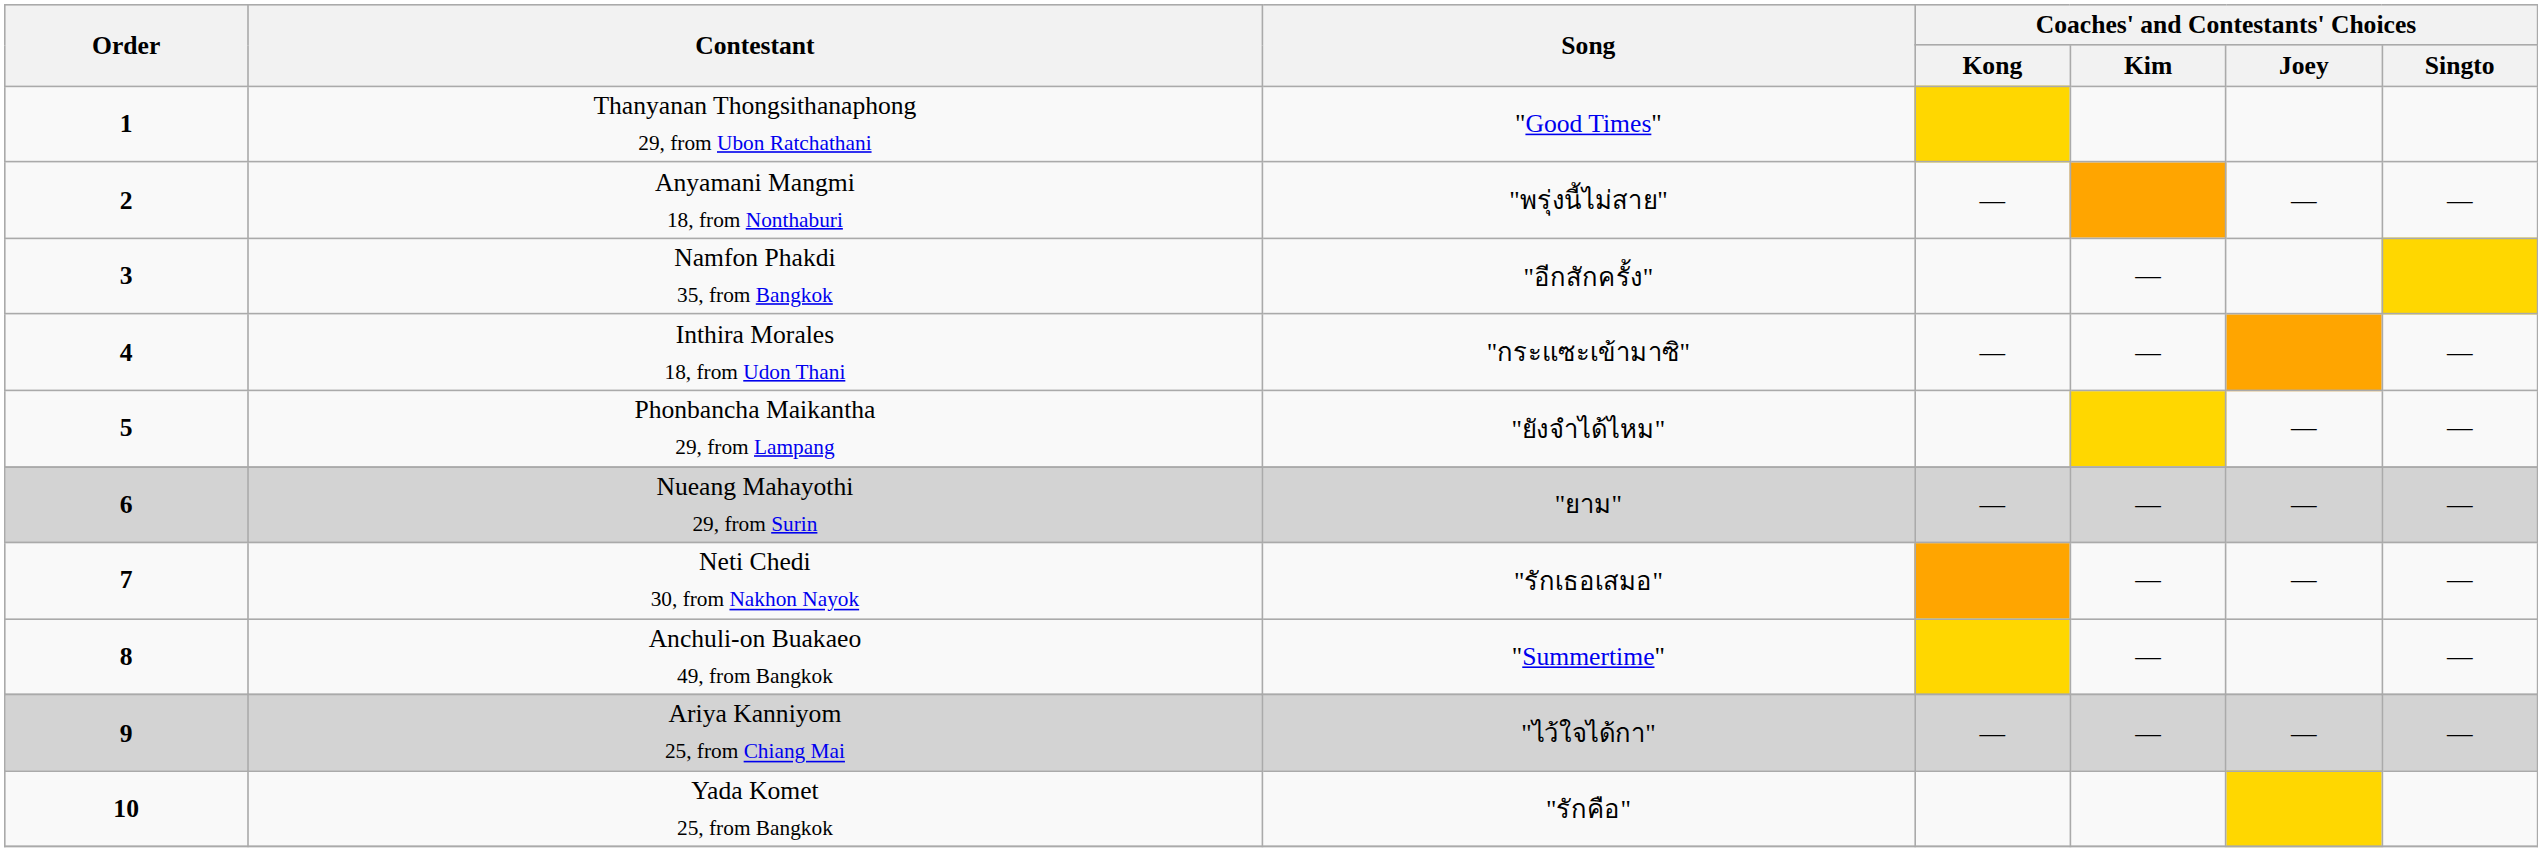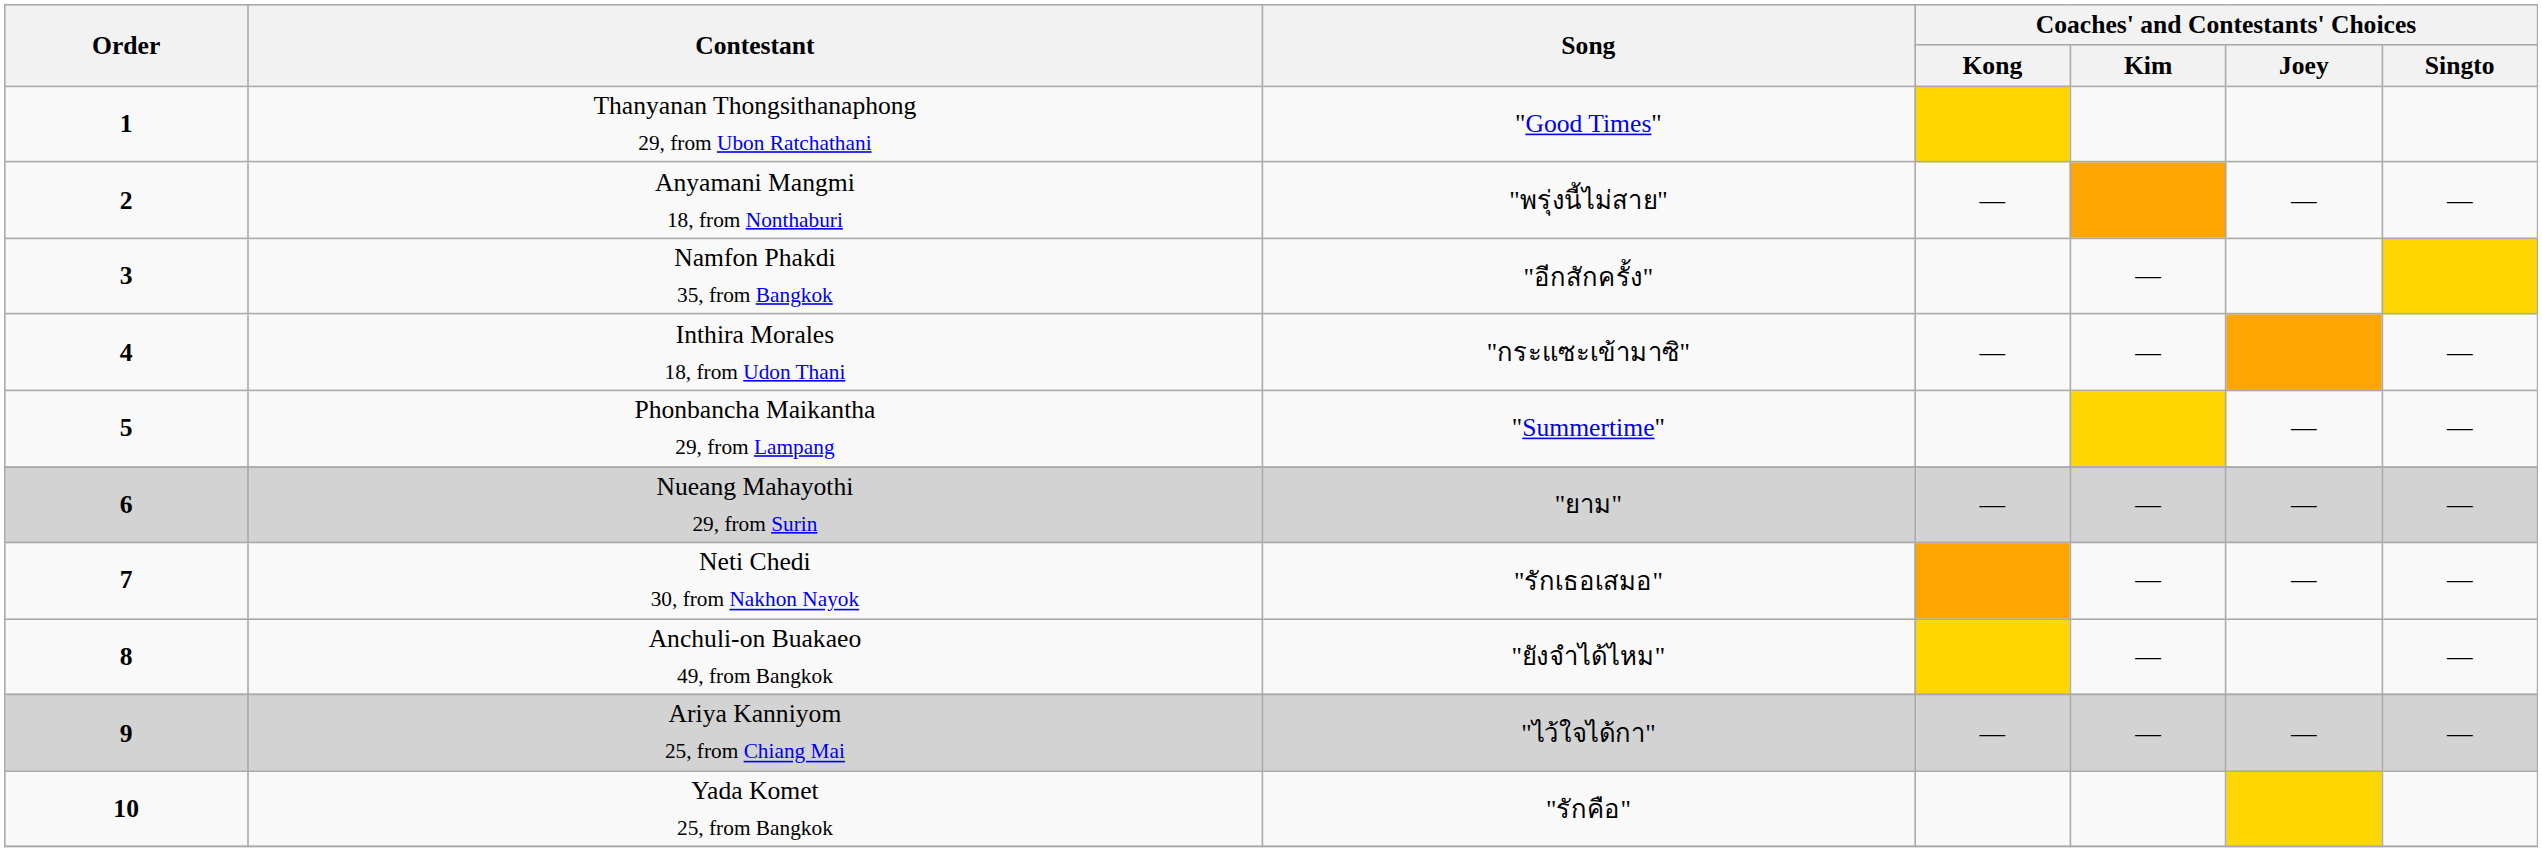Phonbancha Maikantha 29, from Lampang | Song: "ยังจำได้ไหม" -> "Summertime"
Anchuli-on Buakaeo 49, from Bangkok | Song: "Summertime" -> "ยังจำได้ไหม"
